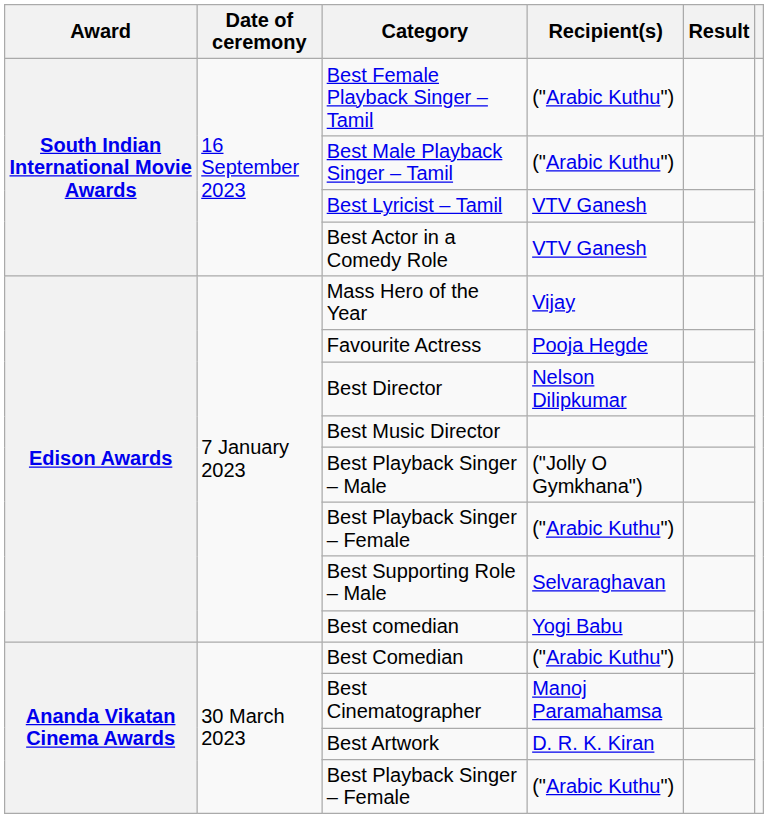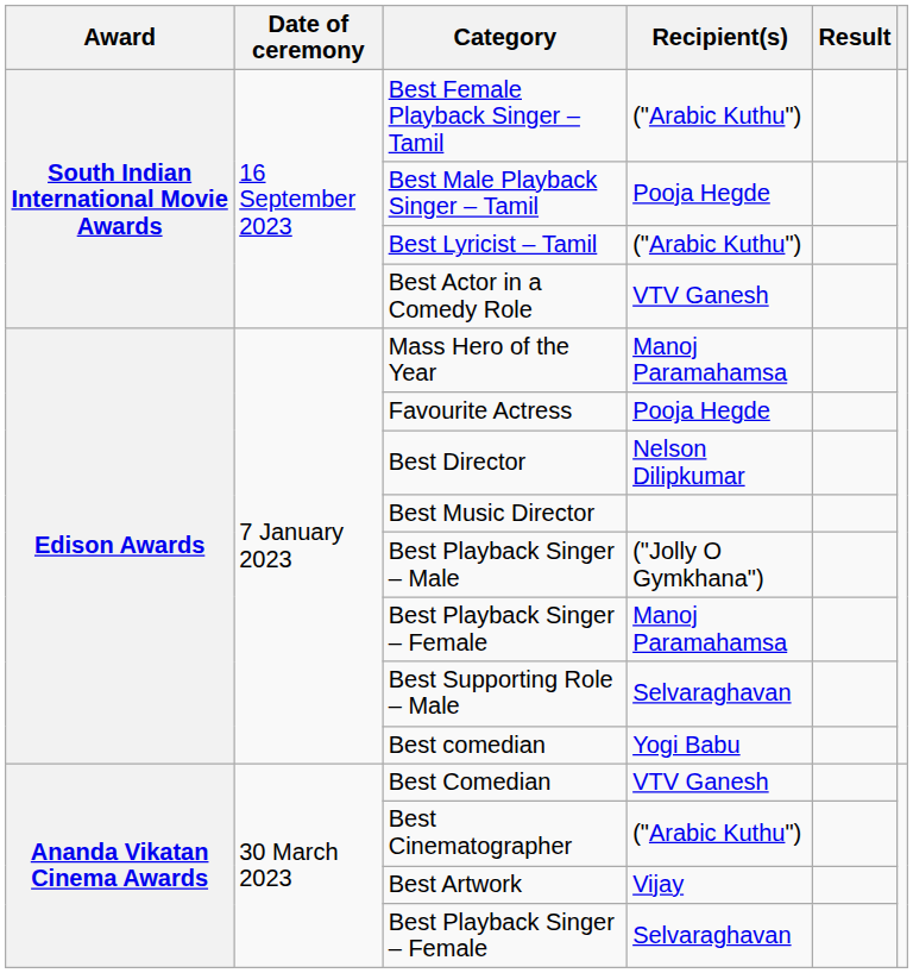Best Male Playback Singer – Tamil | Recipient(s): ("Arabic Kuthu") -> Pooja Hegde
Best Lyricist – Tamil | Recipient(s): VTV Ganesh -> ("Arabic Kuthu")
Mass Hero of the Year | Recipient(s): Vijay -> Manoj Paramahamsa
Edison Awards / Best Playback Singer – Female | Recipient(s): ("Arabic Kuthu") -> Manoj Paramahamsa
Best Comedian | Recipient(s): ("Arabic Kuthu") -> VTV Ganesh
Best Cinematographer | Recipient(s): Manoj Paramahamsa -> ("Arabic Kuthu")
Best Artwork | Recipient(s): D. R. K. Kiran -> Vijay
Ananda Vikatan Cinema Awards / Best Playback Singer – Female | Recipient(s): ("Arabic Kuthu") -> Selvaraghavan
